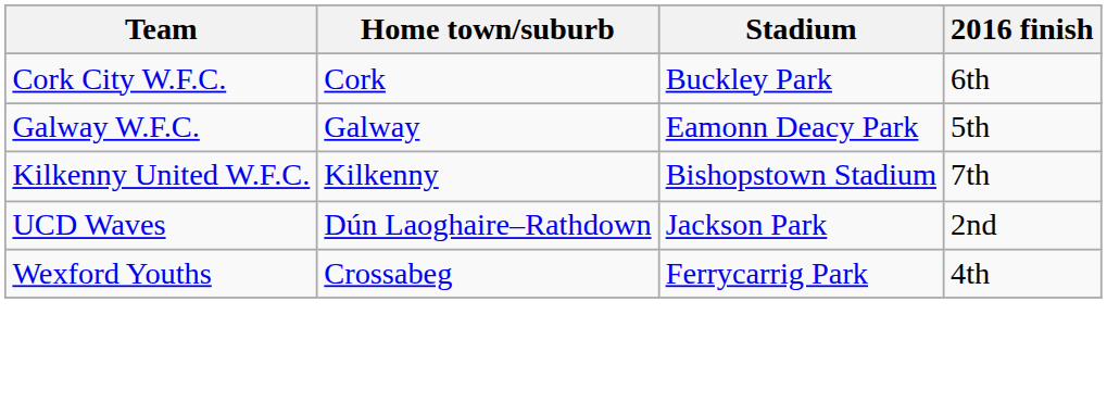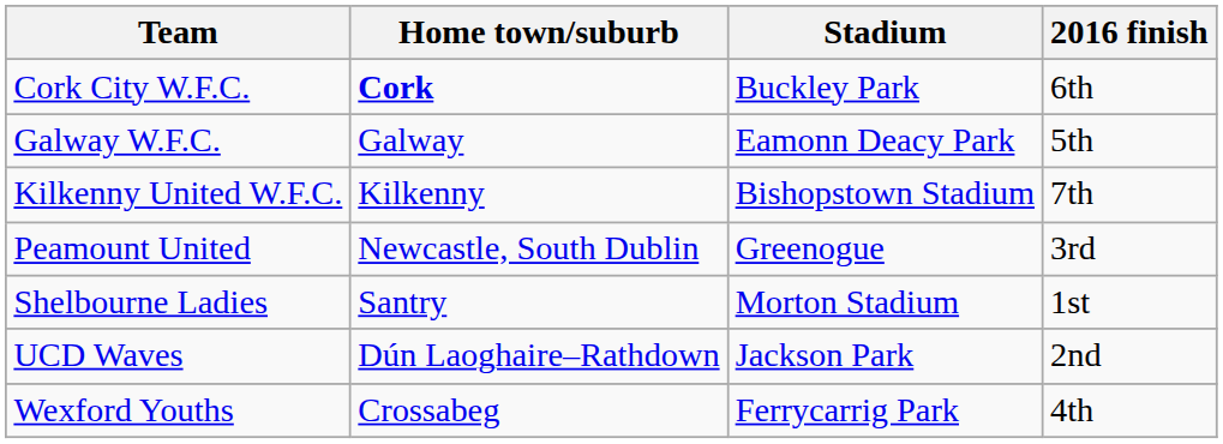Cork City W.F.C. | Home town/suburb: normal -> bold
+ row: Peamount United | Newcastle, South Dublin | Greenogue | 3rd
+ row: Shelbourne Ladies | Santry | Morton Stadium | 1st
